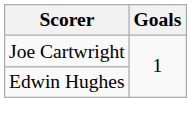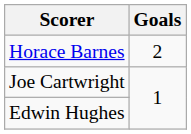+ row: Horace Barnes | 2
